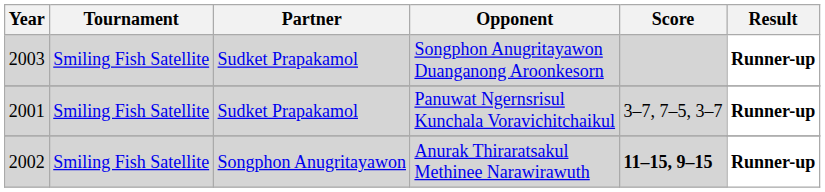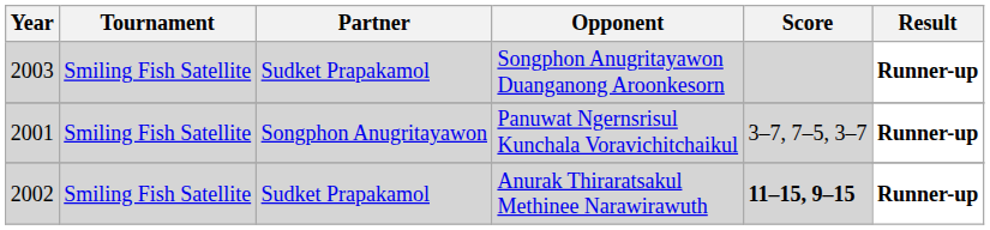Panuwat Ngernsrisul Kunchala Voravichitchaikul | Partner: Sudket Prapakamol -> Songphon Anugritayawon
Anurak Thiraratsakul Methinee Narawirawuth | Partner: Songphon Anugritayawon -> Sudket Prapakamol
